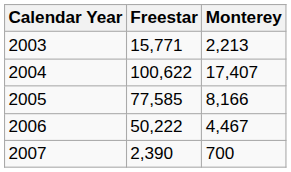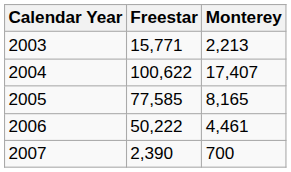2005 | Monterey: 8,166 -> 8,165
2006 | Monterey: 4,467 -> 4,461
